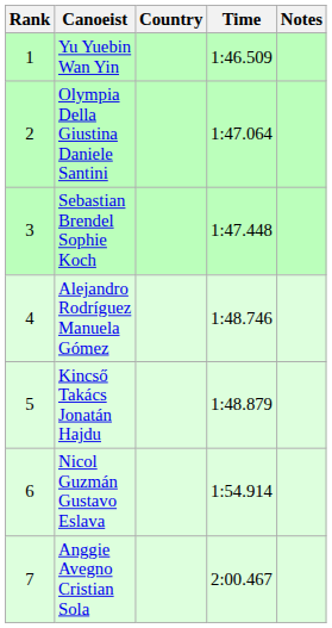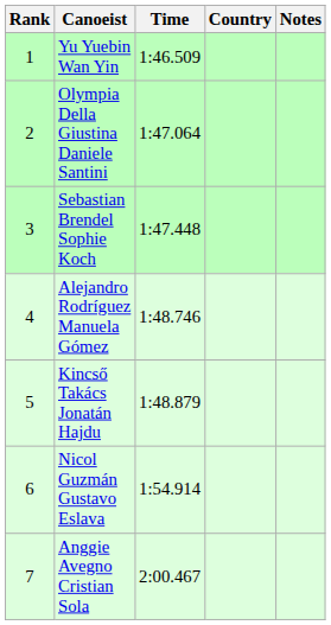columns swapped: Country <-> Time
